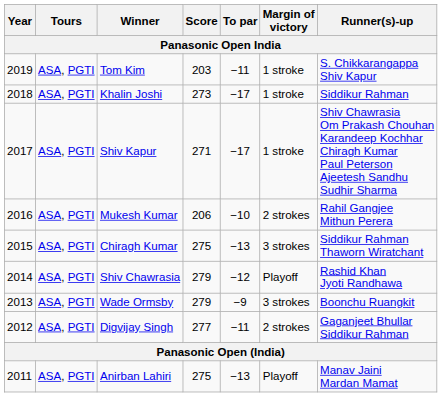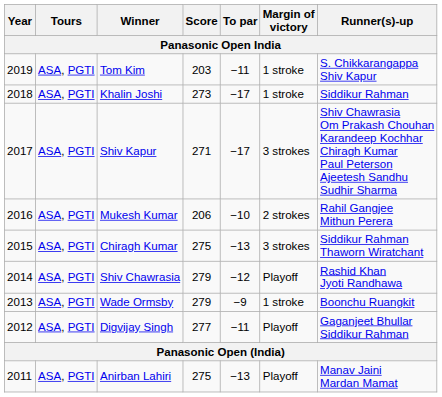Shiv Kapur | Margin of victory: 1 stroke -> 3 strokes
Wade Ormsby | Margin of victory: 3 strokes -> 1 stroke
Digvijay Singh | Margin of victory: 2 strokes -> Playoff
